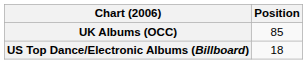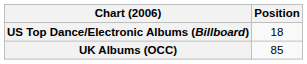rows swapped: UK Albums (OCC) <-> US Top Dance/Electronic Albums (Billboard)
